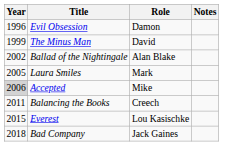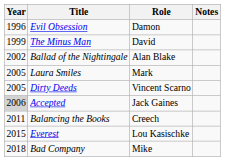+ row: 2005 | Dirty Deeds | Vincent Scarno
Accepted | Role: Mike -> Jack Gaines
Bad Company | Role: Jack Gaines -> Mike
